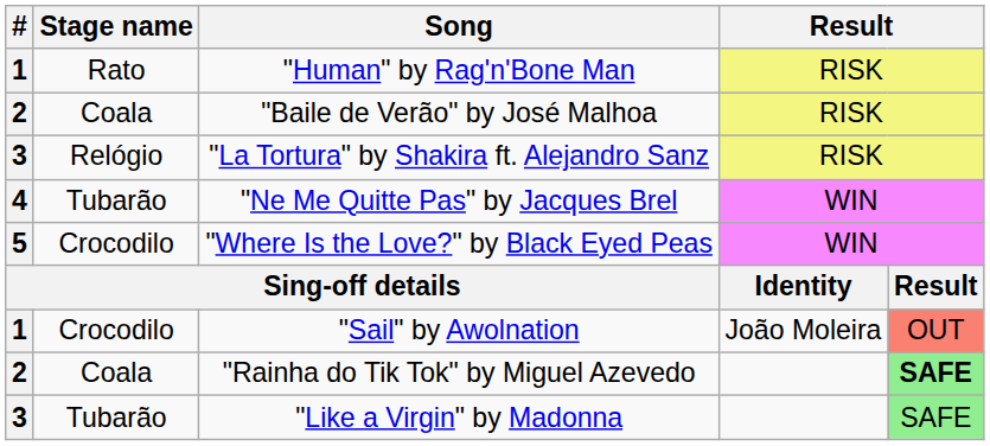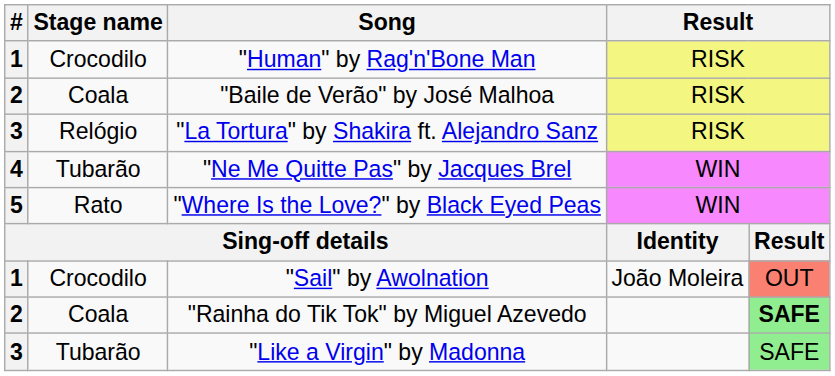"Human" by Rag'n'Bone Man | Stage name: Rato -> Crocodilo
"Where Is the Love?" by Black Eyed Peas | Stage name: Crocodilo -> Rato
